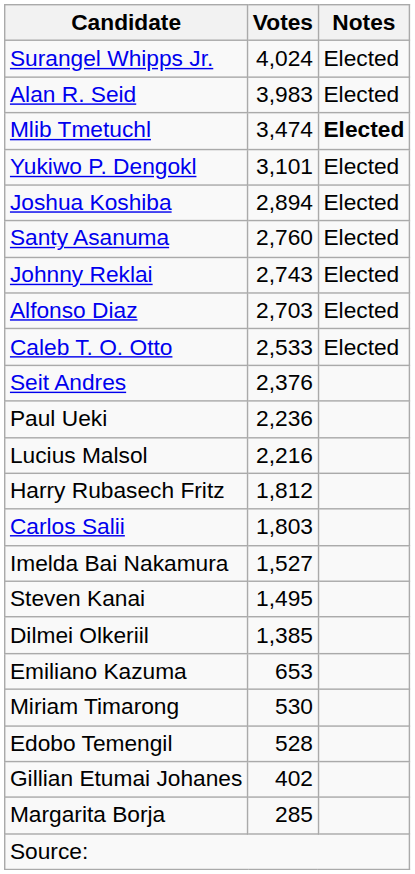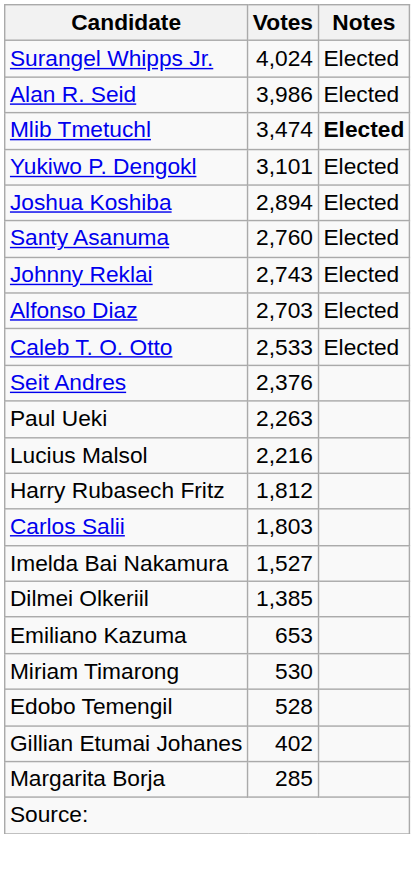Alan R. Seid | Votes: 3,983 -> 3,986
Paul Ueki | Votes: 2,236 -> 2,263
- row: Steven Kanai | 1,495
